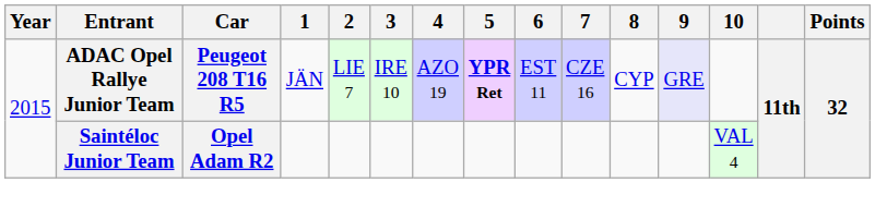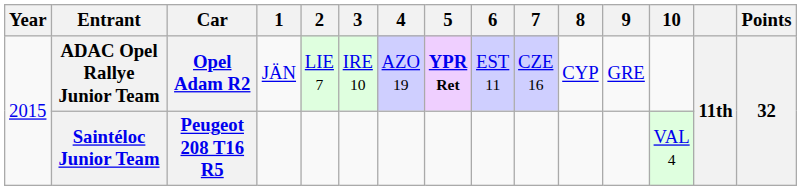ADAC Opel Rallye Junior Team | Car: Peugeot 208 T16 R5 -> Opel Adam R2
ADAC Opel Rallye Junior Team | 9: lavender background -> no background
Saintéloc Junior Team | Car: Opel Adam R2 -> Peugeot 208 T16 R5
